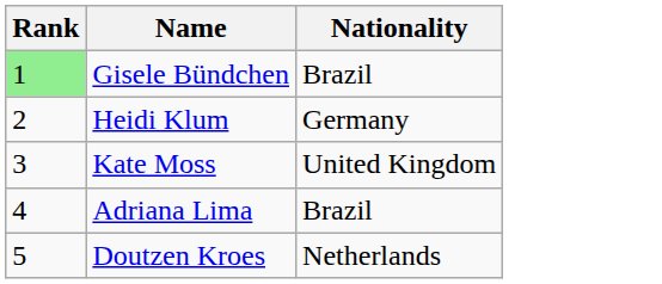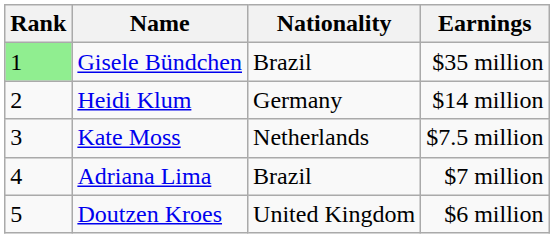+ column: Earnings | $35 million | $14 million | $7.5 million | $7 million | $6 million
Kate Moss | Nationality: United Kingdom -> Netherlands
Doutzen Kroes | Nationality: Netherlands -> United Kingdom
